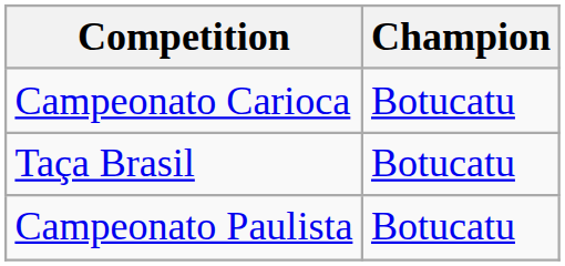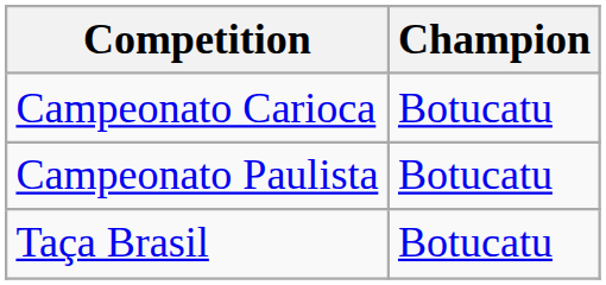rows swapped: Campeonato Paulista <-> Taça Brasil
